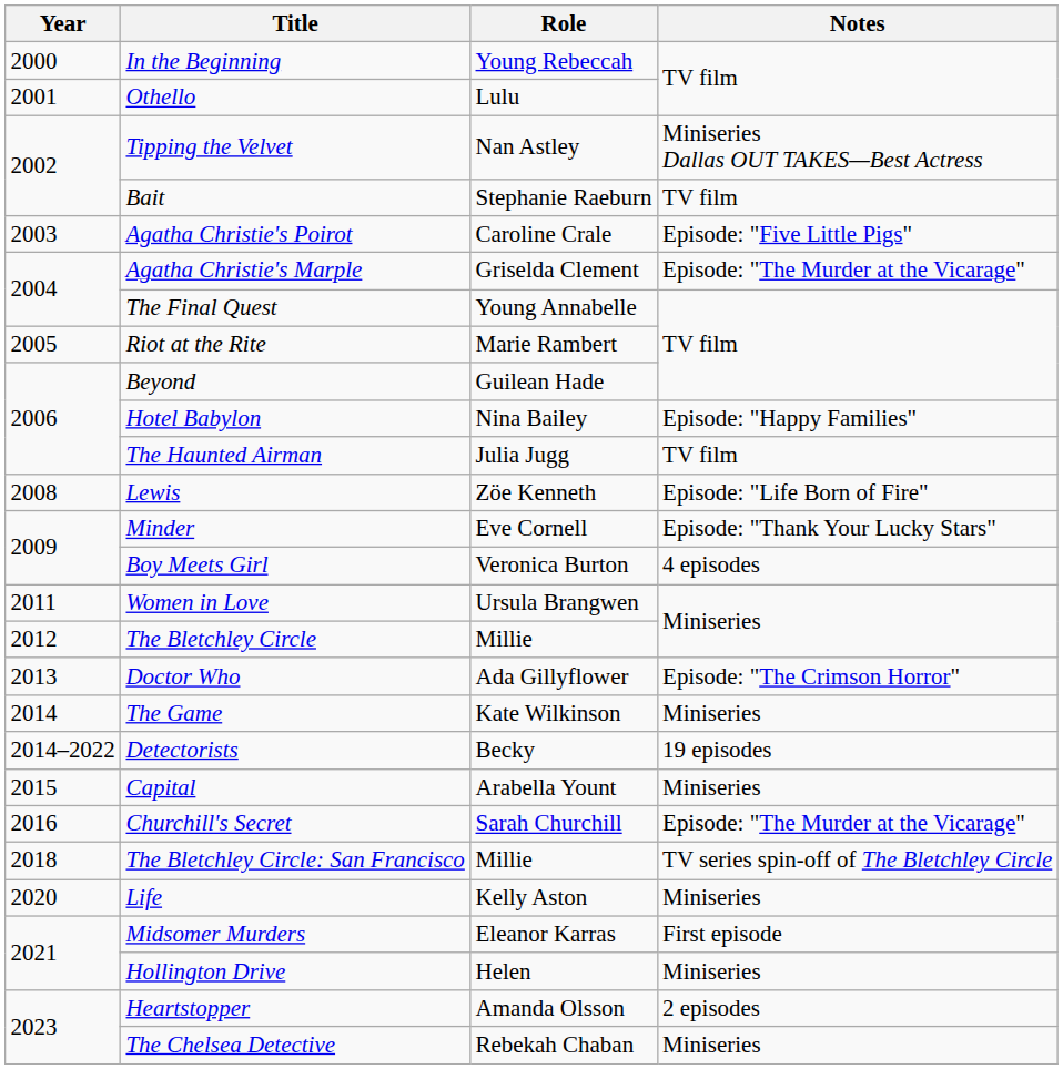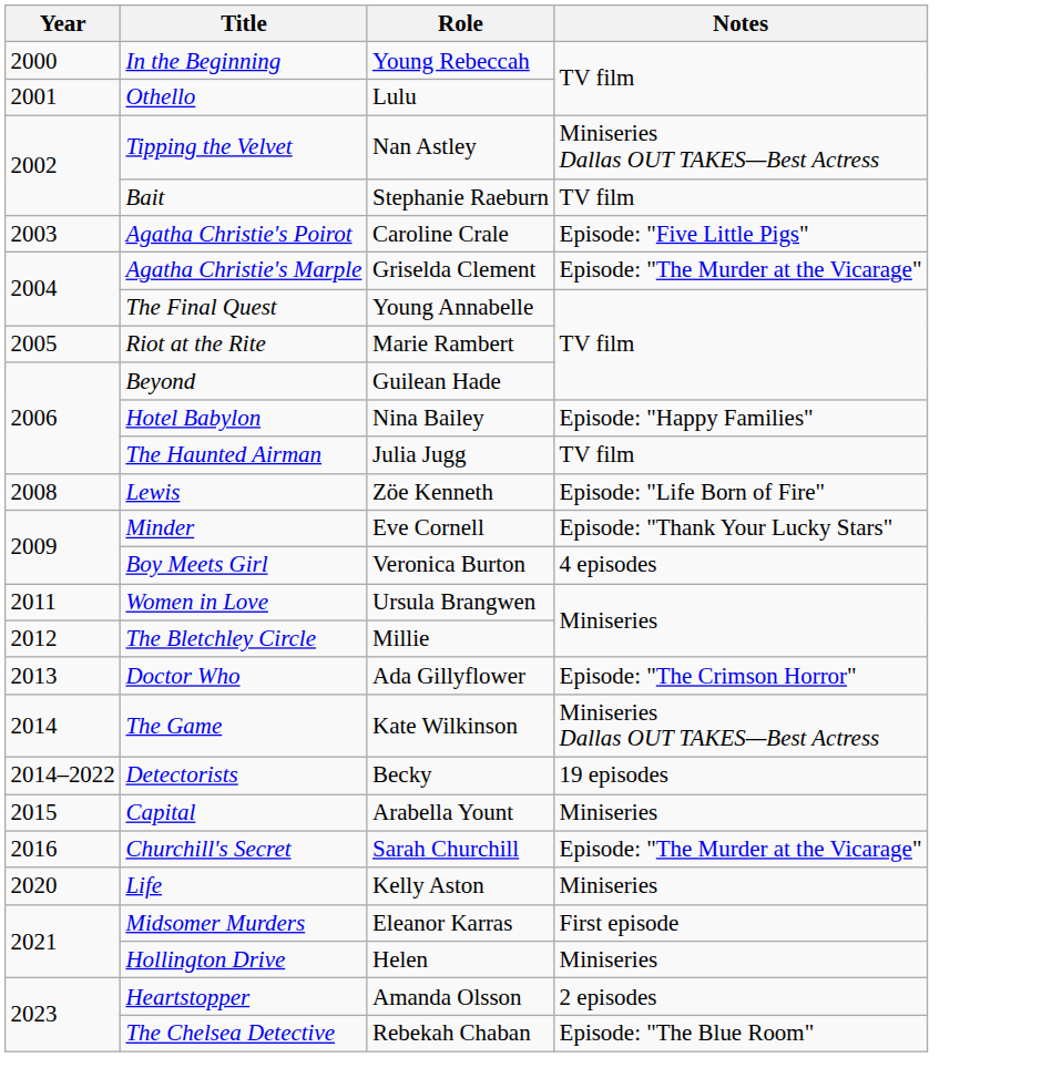The Game | Notes: Miniseries -> Miniseries Dallas OUT TAKES—Best Actress
- row: 2018 | The Bletchley Circle: San Francisco | Millie | TV series spin-off of The Bletchley Circle
The Chelsea Detective | Notes: Miniseries -> Episode: "The Blue Room"
